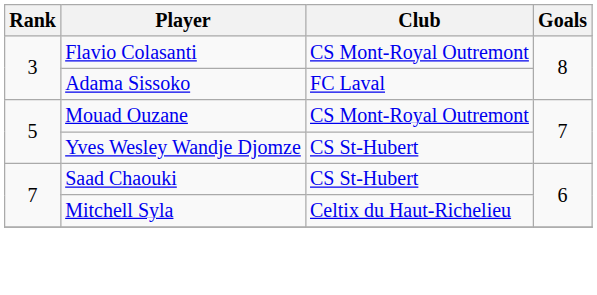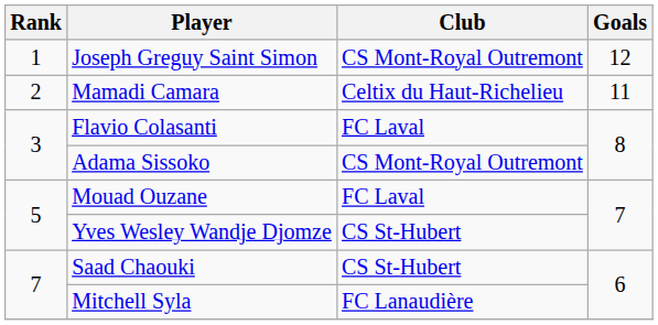+ row: 1 | Joseph Greguy Saint Simon | CS Mont-Royal Outremont | 12
+ row: 2 | Mamadi Camara | Celtix du Haut-Richelieu | 11
Flavio Colasanti | Club: CS Mont-Royal Outremont -> FC Laval
Adama Sissoko | Club: FC Laval -> CS Mont-Royal Outremont
Mouad Ouzane | Club: CS Mont-Royal Outremont -> FC Laval
Mitchell Syla | Club: Celtix du Haut-Richelieu -> FC Lanaudière
